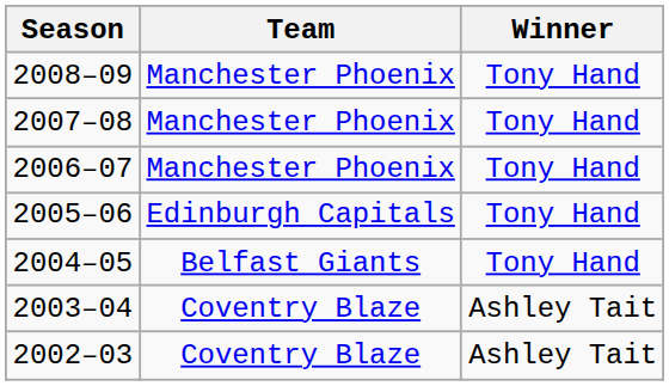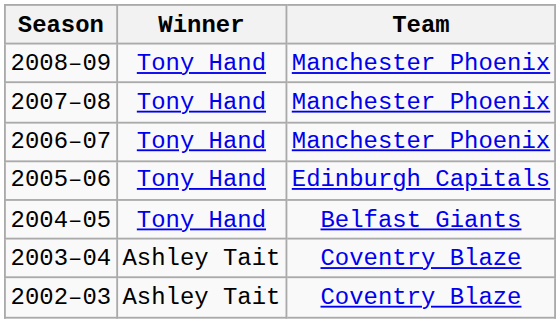columns swapped: Winner <-> Team
